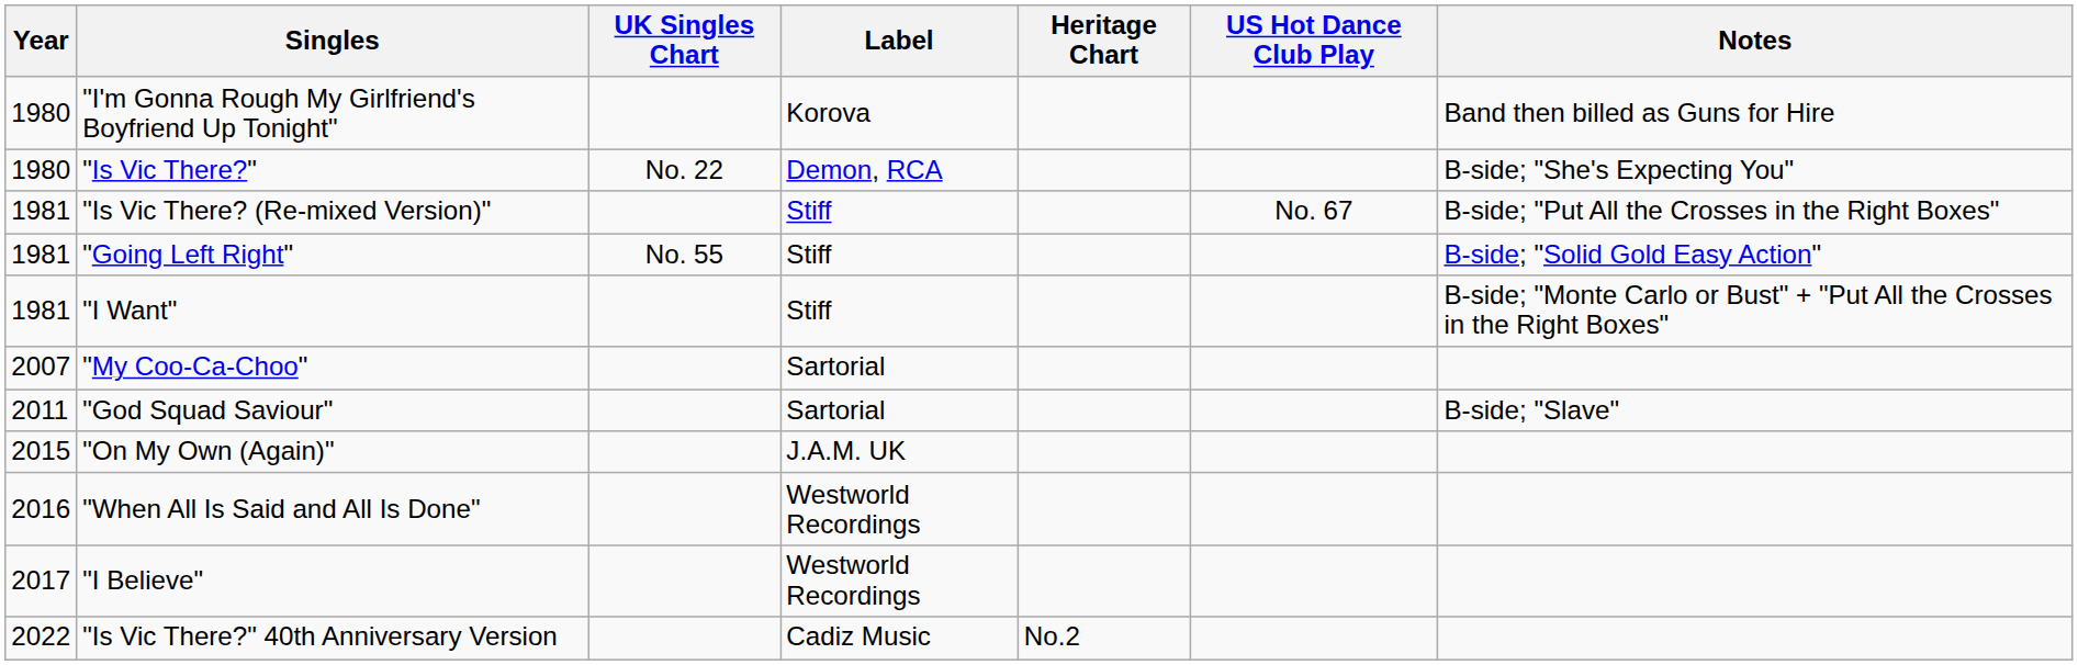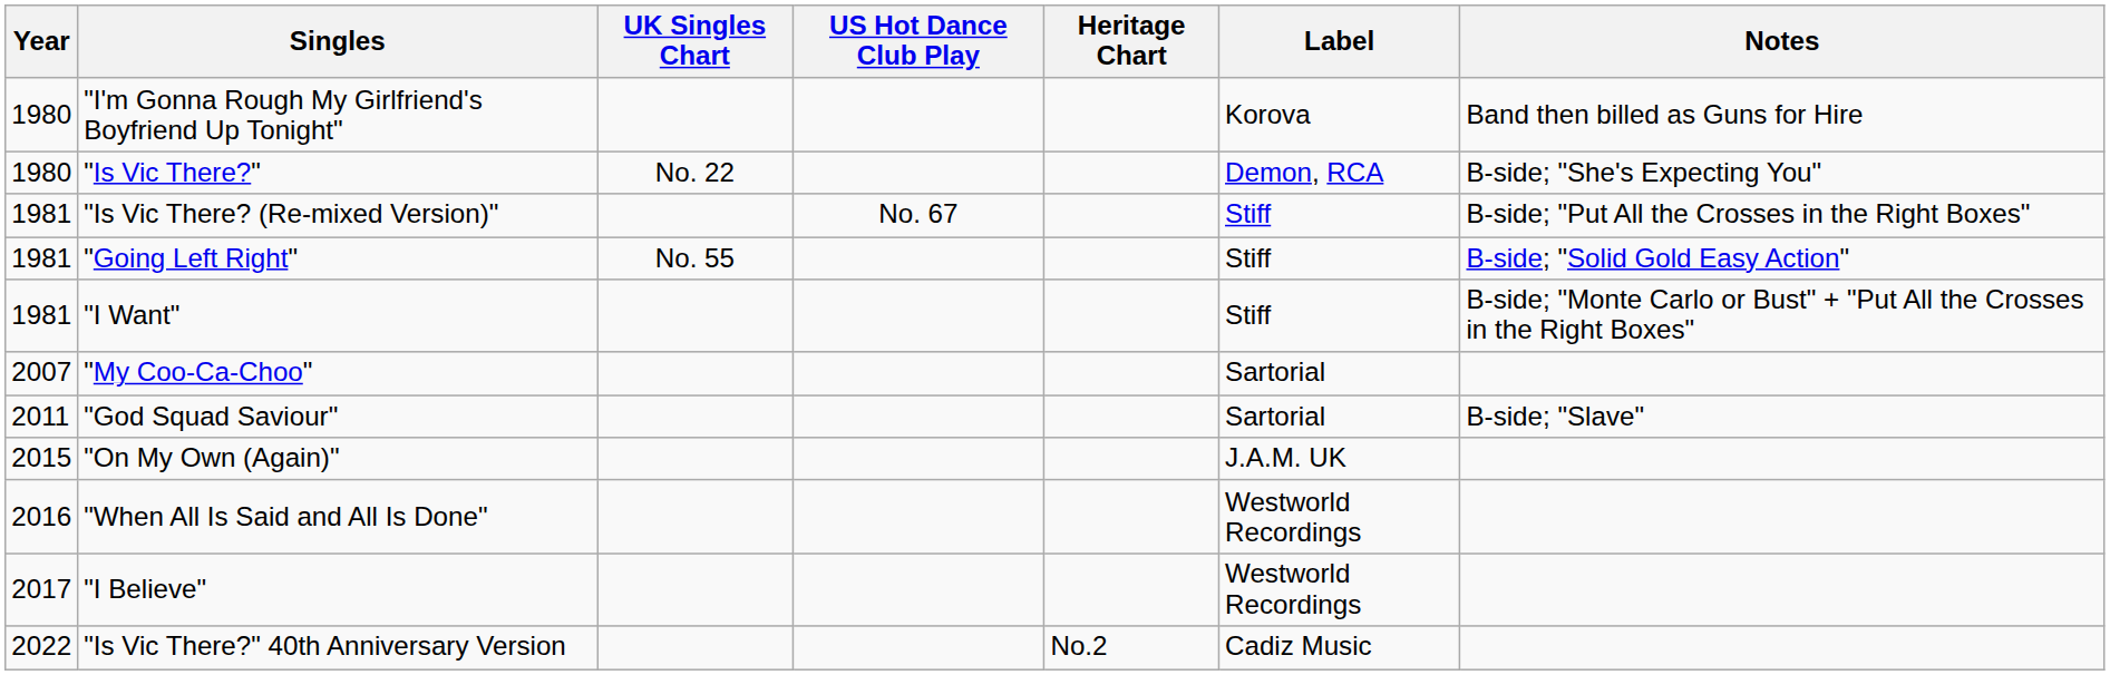columns swapped: US Hot Dance Club Play <-> Label
